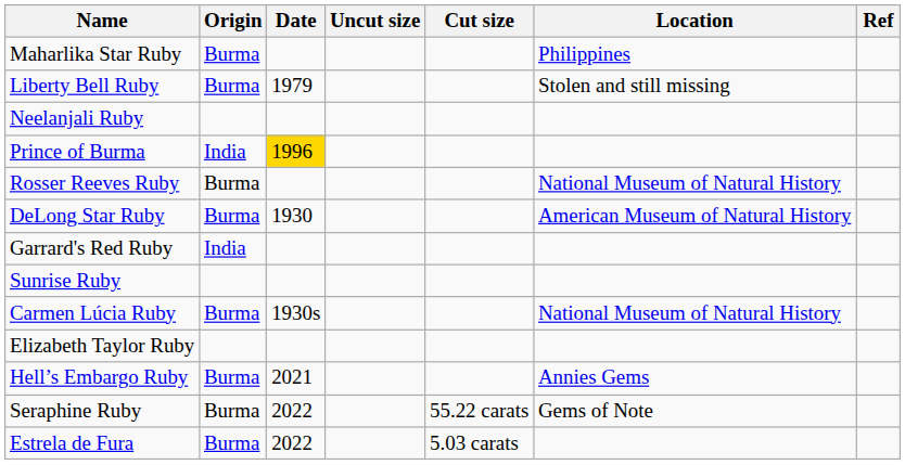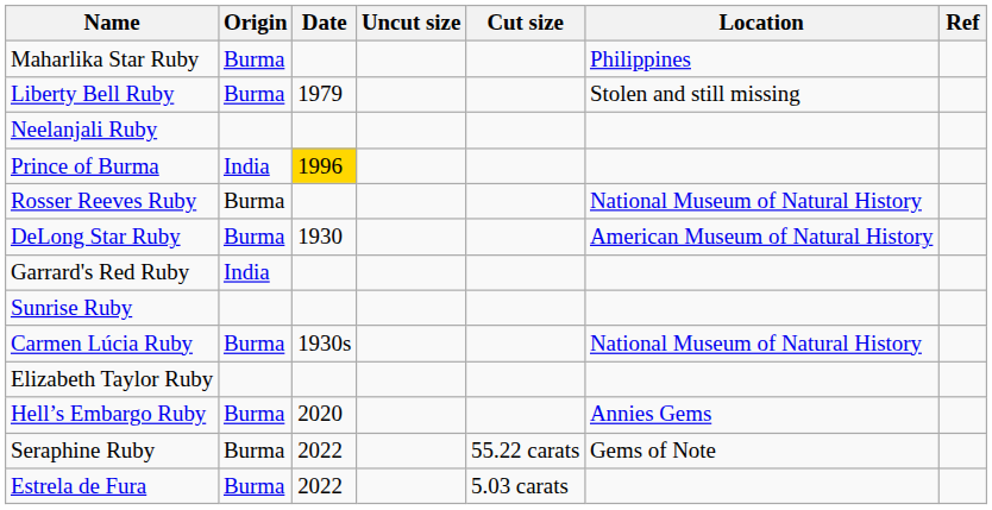Hell’s Embargo Ruby | Date: 2021 -> 2020
